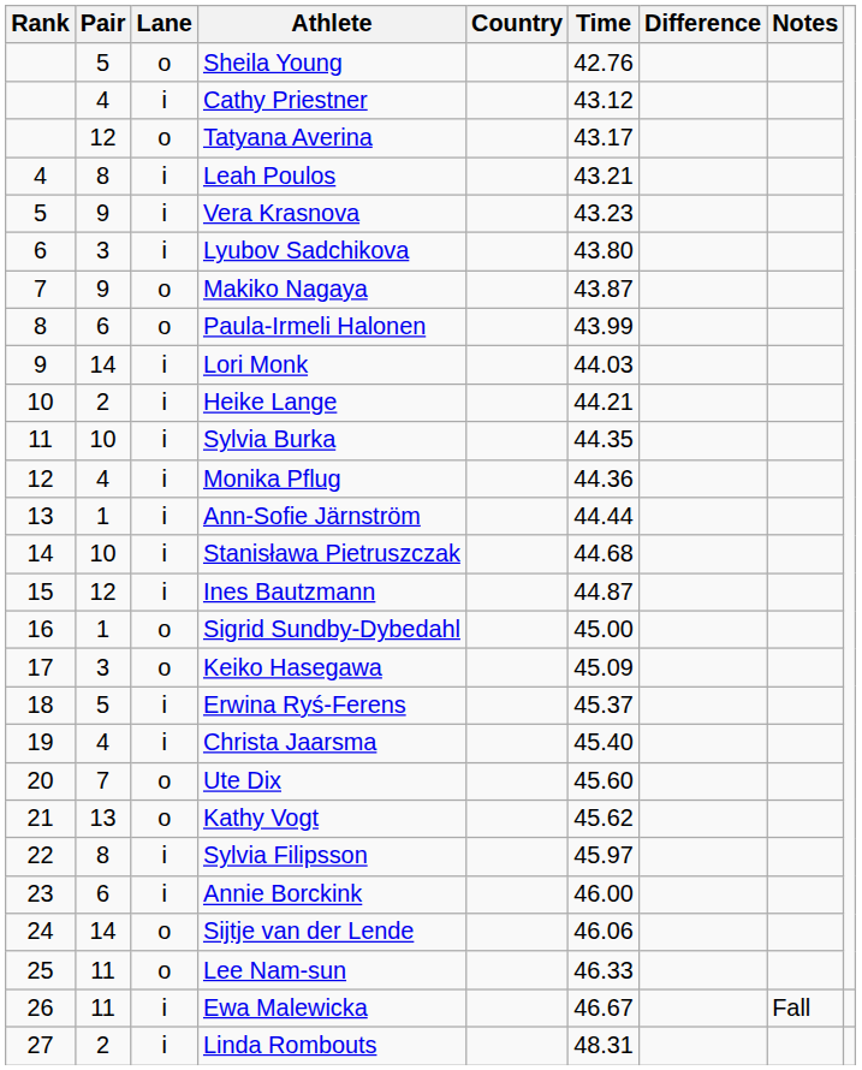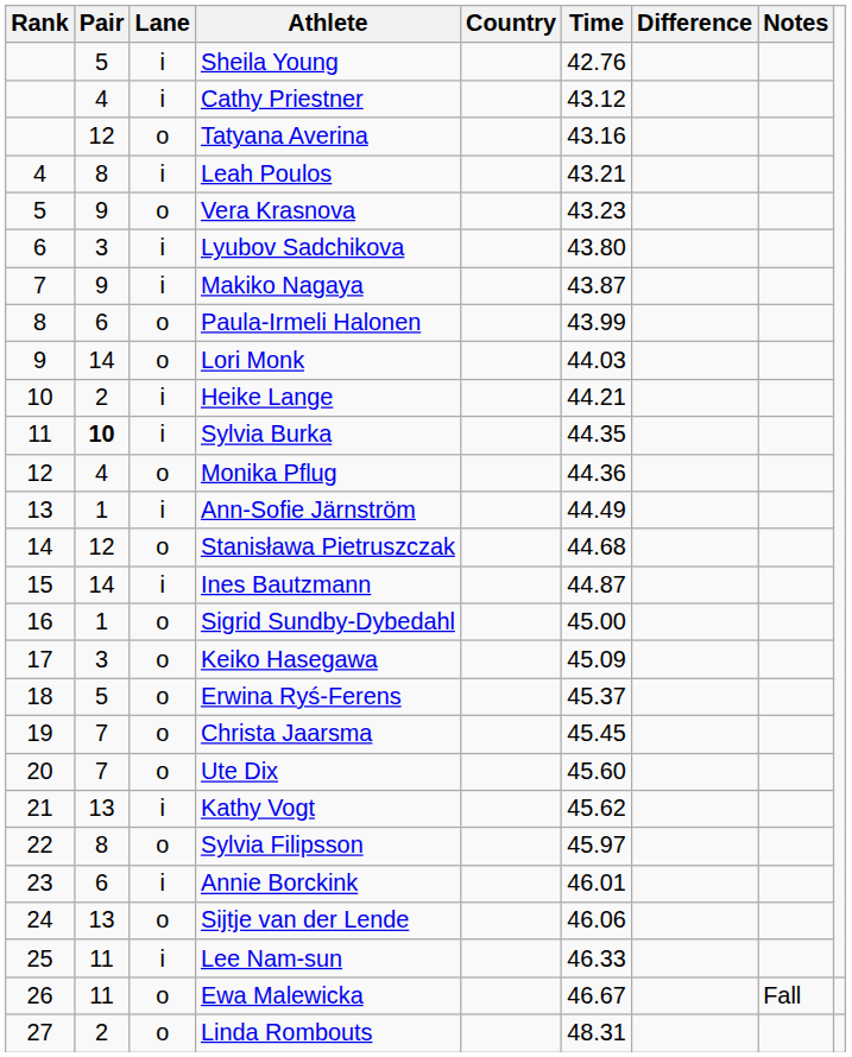Sheila Young | Lane: o -> i
Tatyana Averina | Time: 43.17 -> 43.16
Vera Krasnova | Lane: i -> o
Makiko Nagaya | Lane: o -> i
Lori Monk | Lane: i -> o
Sylvia Burka | Pair: normal -> bold
Monika Pflug | Lane: i -> o
Ann-Sofie Järnström | Time: 44.44 -> 44.49
Stanisława Pietruszczak | Pair: 10 -> 12
Stanisława Pietruszczak | Lane: i -> o
Ines Bautzmann | Pair: 12 -> 14
Erwina Ryś-Ferens | Lane: i -> o
Christa Jaarsma | Pair: 4 -> 7
Christa Jaarsma | Lane: i -> o
Christa Jaarsma | Time: 45.40 -> 45.45
Kathy Vogt | Lane: o -> i
Sylvia Filipsson | Lane: i -> o
Annie Borckink | Time: 46.00 -> 46.01
Sijtje van der Lende | Pair: 14 -> 13
Lee Nam-sun | Lane: o -> i
Ewa Malewicka | Lane: i -> o
Linda Rombouts | Lane: i -> o
